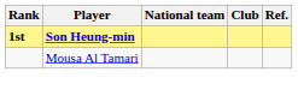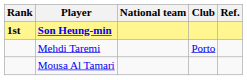+ row: Mehdi Taremi | Porto
